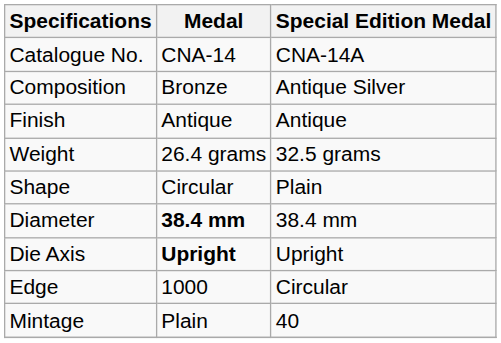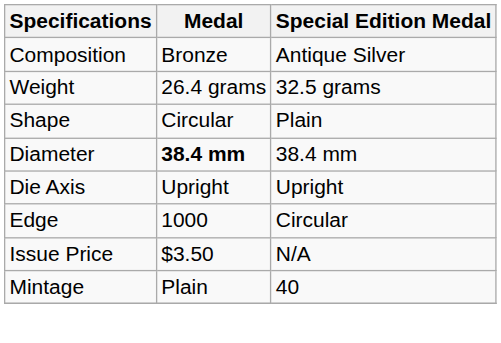- row: Catalogue No. | CNA-14 | CNA-14A
- row: Finish | Antique | Antique
Die Axis | Medal: bold -> normal
+ row: Issue Price | $3.50 | N/A
